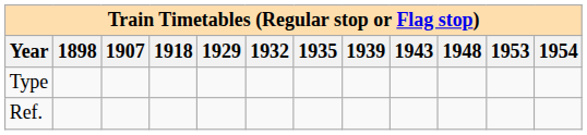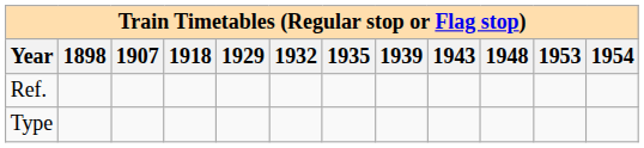rows swapped: Ref. <-> Type
